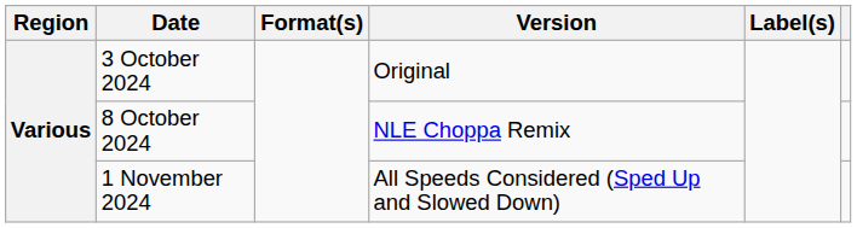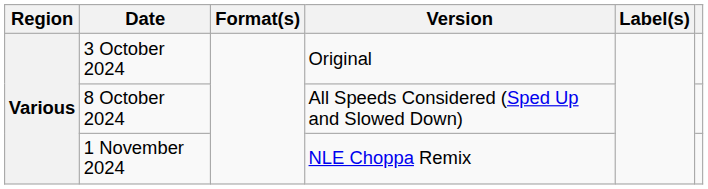8 October 2024 | Version: NLE Choppa Remix -> All Speeds Considered (Sped Up and Slowed Down)
1 November 2024 | Version: All Speeds Considered (Sped Up and Slowed Down) -> NLE Choppa Remix
